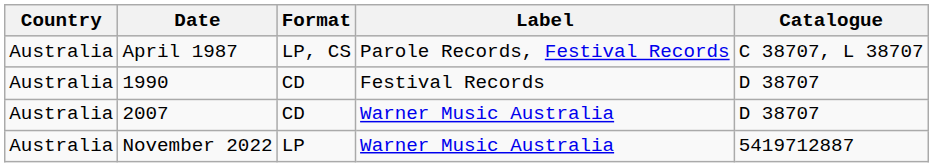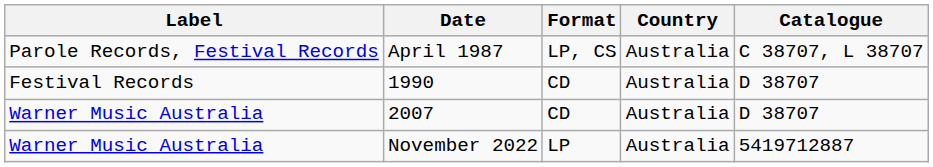columns swapped: Country <-> Label
